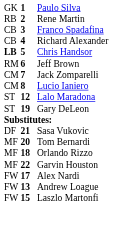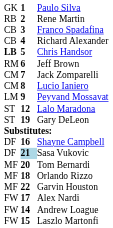+ row: LM | 9 | Peyvand Mossavat
+ row: DF | 16 | Shayne Campbell
Sasa Vukovic | column 2: no background -> lightblue background
Andrew Loague | column 2: 13 -> 14
